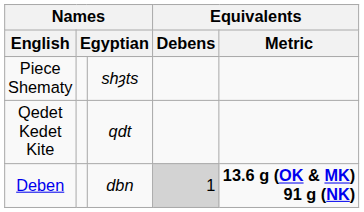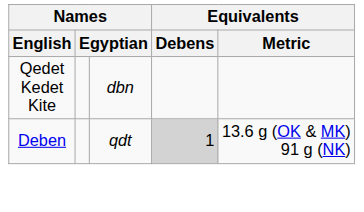- row: Piece Shematy | shȝts
Qedet Kedet Kite | column 3: qdt -> dbn
Deben | column 3: dbn -> qdt
Deben | Equivalents / Metric: bold -> normal
